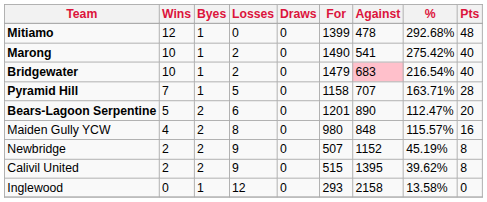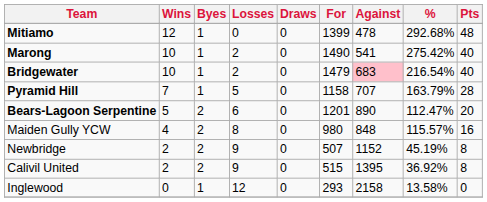Pyramid Hill | %: 163.71% -> 163.79%
Calivil United | %: 39.62% -> 36.92%
